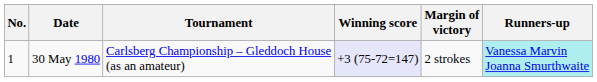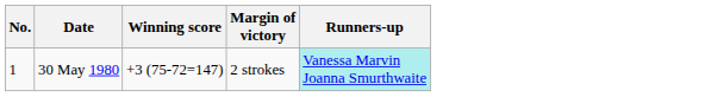- column: Tournament | Carlsberg Championship – Gleddoch House (as an amateur)
30 May 1980 | Winning score: lavender background -> no background
